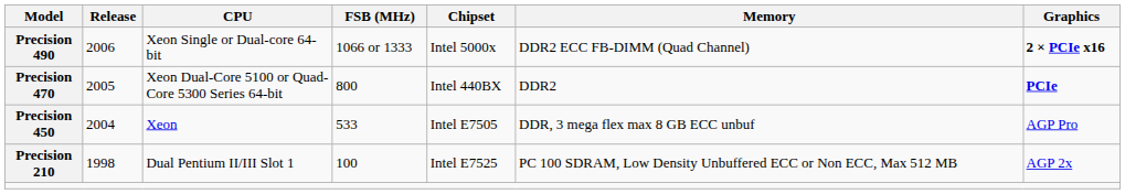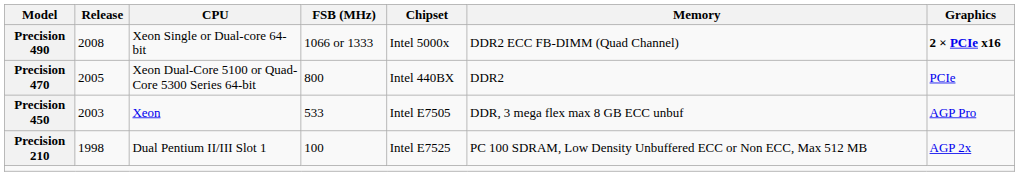Precision 490 | Release: 2006 -> 2008
Precision 470 | Graphics: bold -> normal
Precision 450 | Release: 2004 -> 2003
